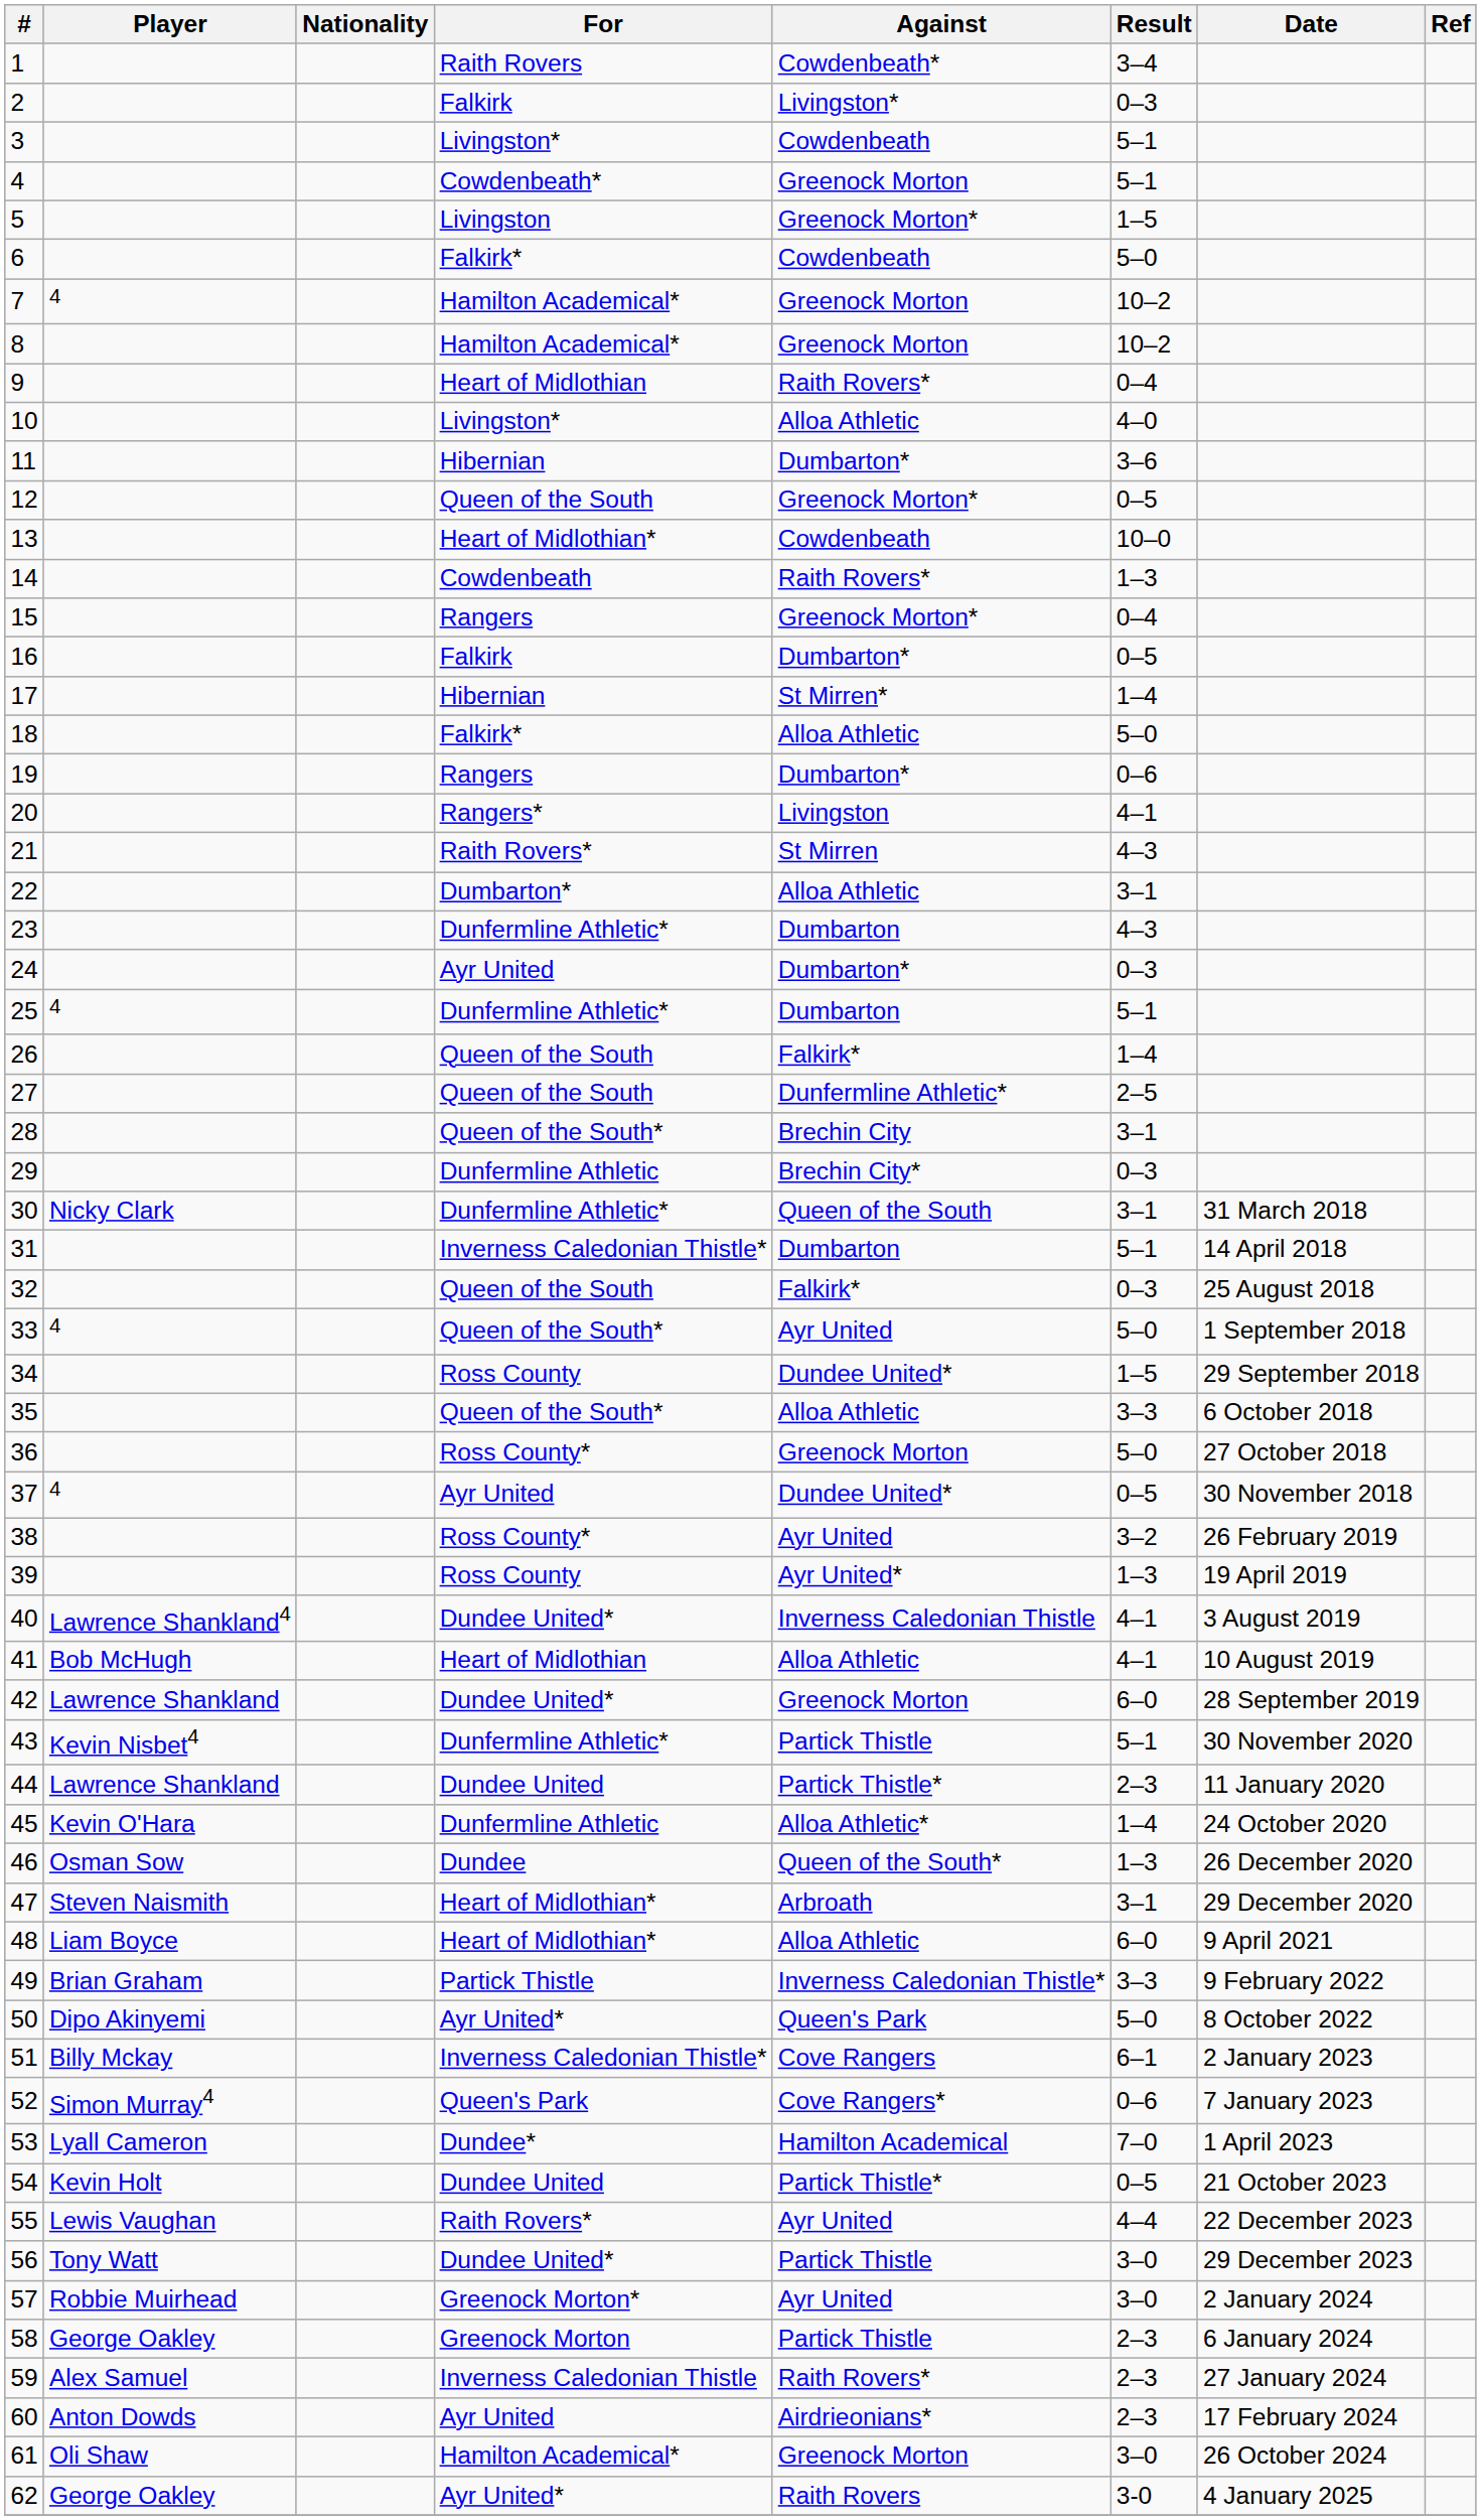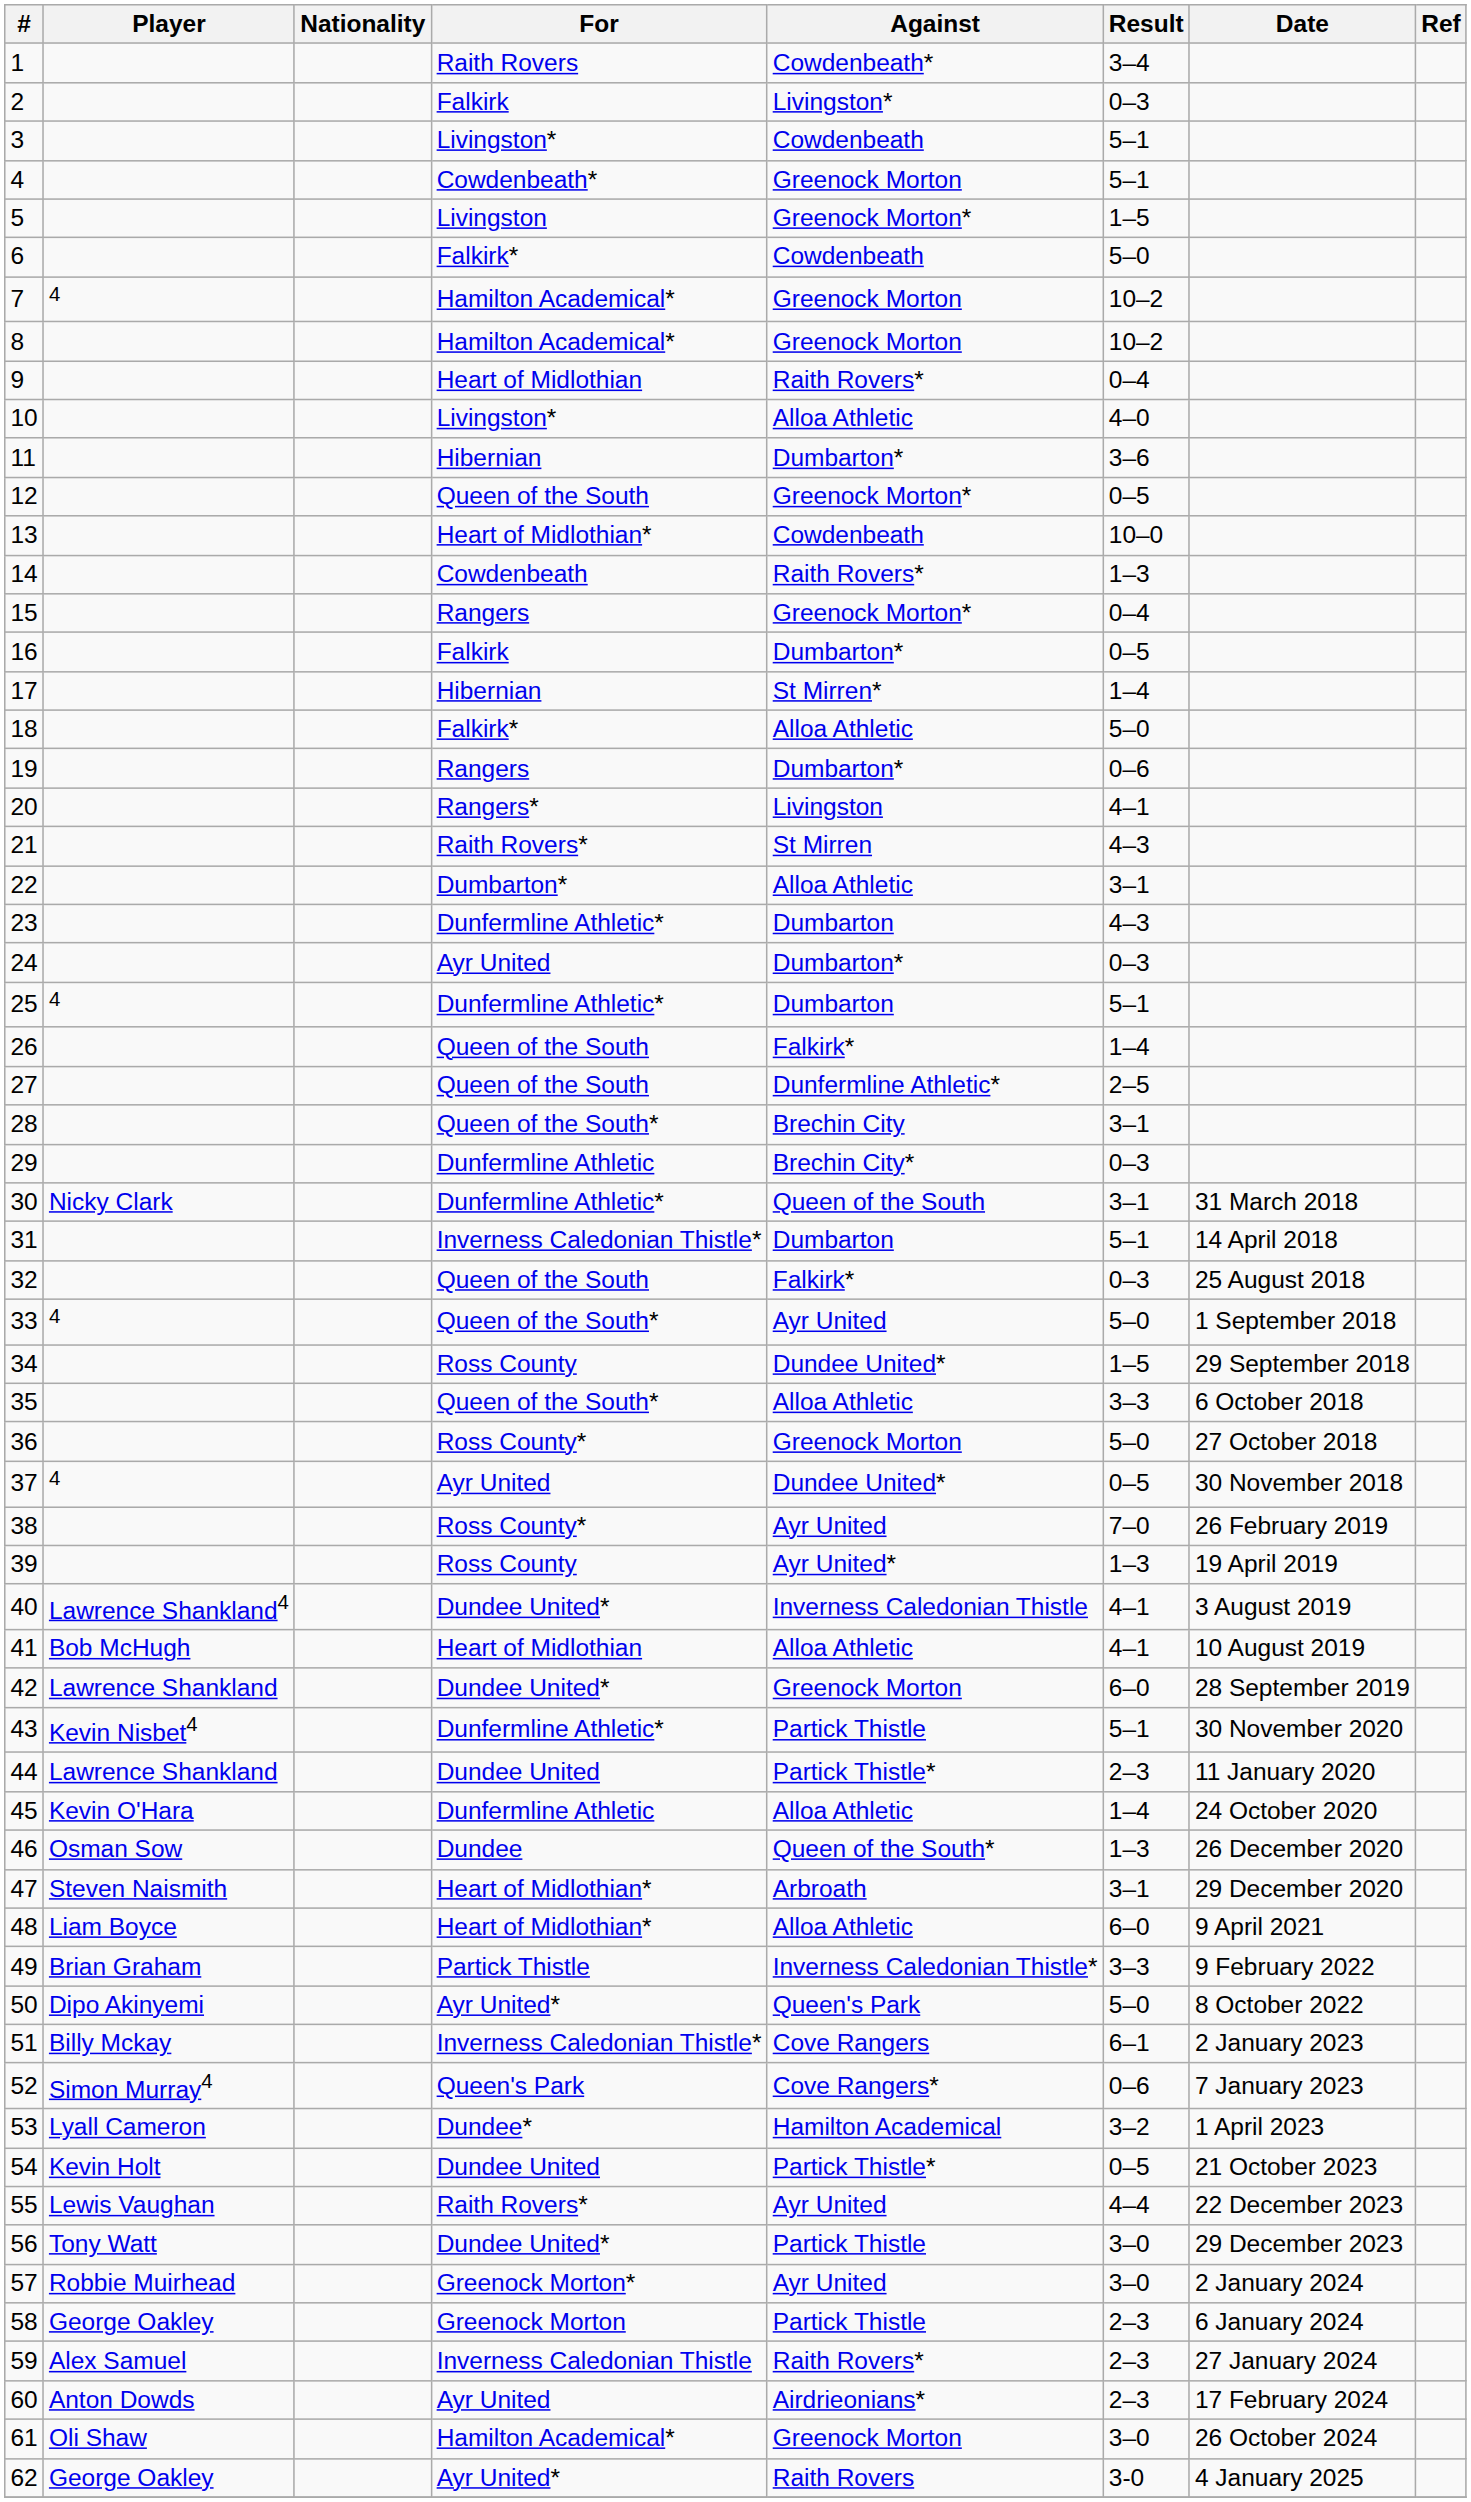38 | Result: 3–2 -> 7–0
45 | Against: Alloa Athletic* -> Alloa Athletic
53 | Result: 7–0 -> 3–2
